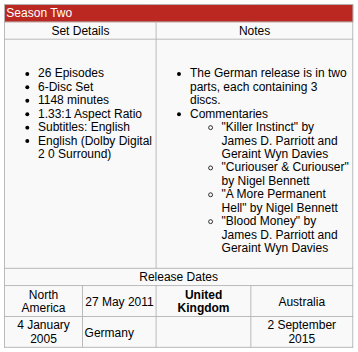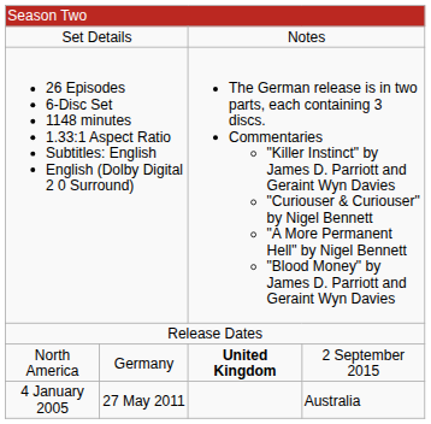North America | column 2: 27 May 2011 -> Germany
North America | column 4: Australia -> 2 September 2015
4 January 2005 | column 2: Germany -> 27 May 2011
4 January 2005 | column 4: 2 September 2015 -> Australia
